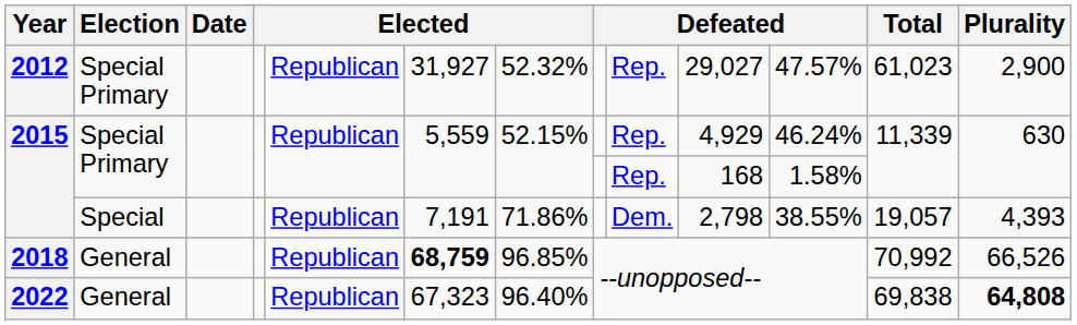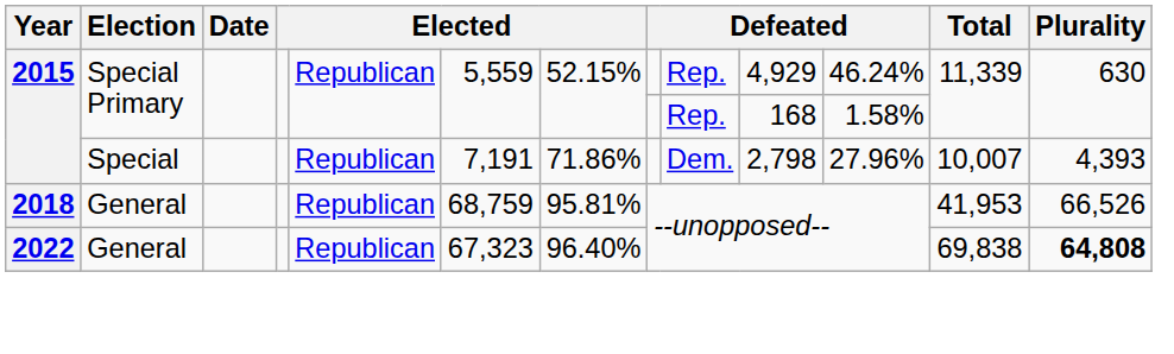- row: 2012 | Special Primary | Republican | 31,927 | 52.32% | Rep. | 29,027 | 47.57% | 61,023 | 2,900
2015 / Special | column 11: 38.55% -> 27.96%
2015 / Special | Total: 19,057 -> 10,007
2018 | column 6: bold -> normal
2018 | column 7: 96.85% -> 95.81%
2018 | Total: 70,992 -> 41,953
